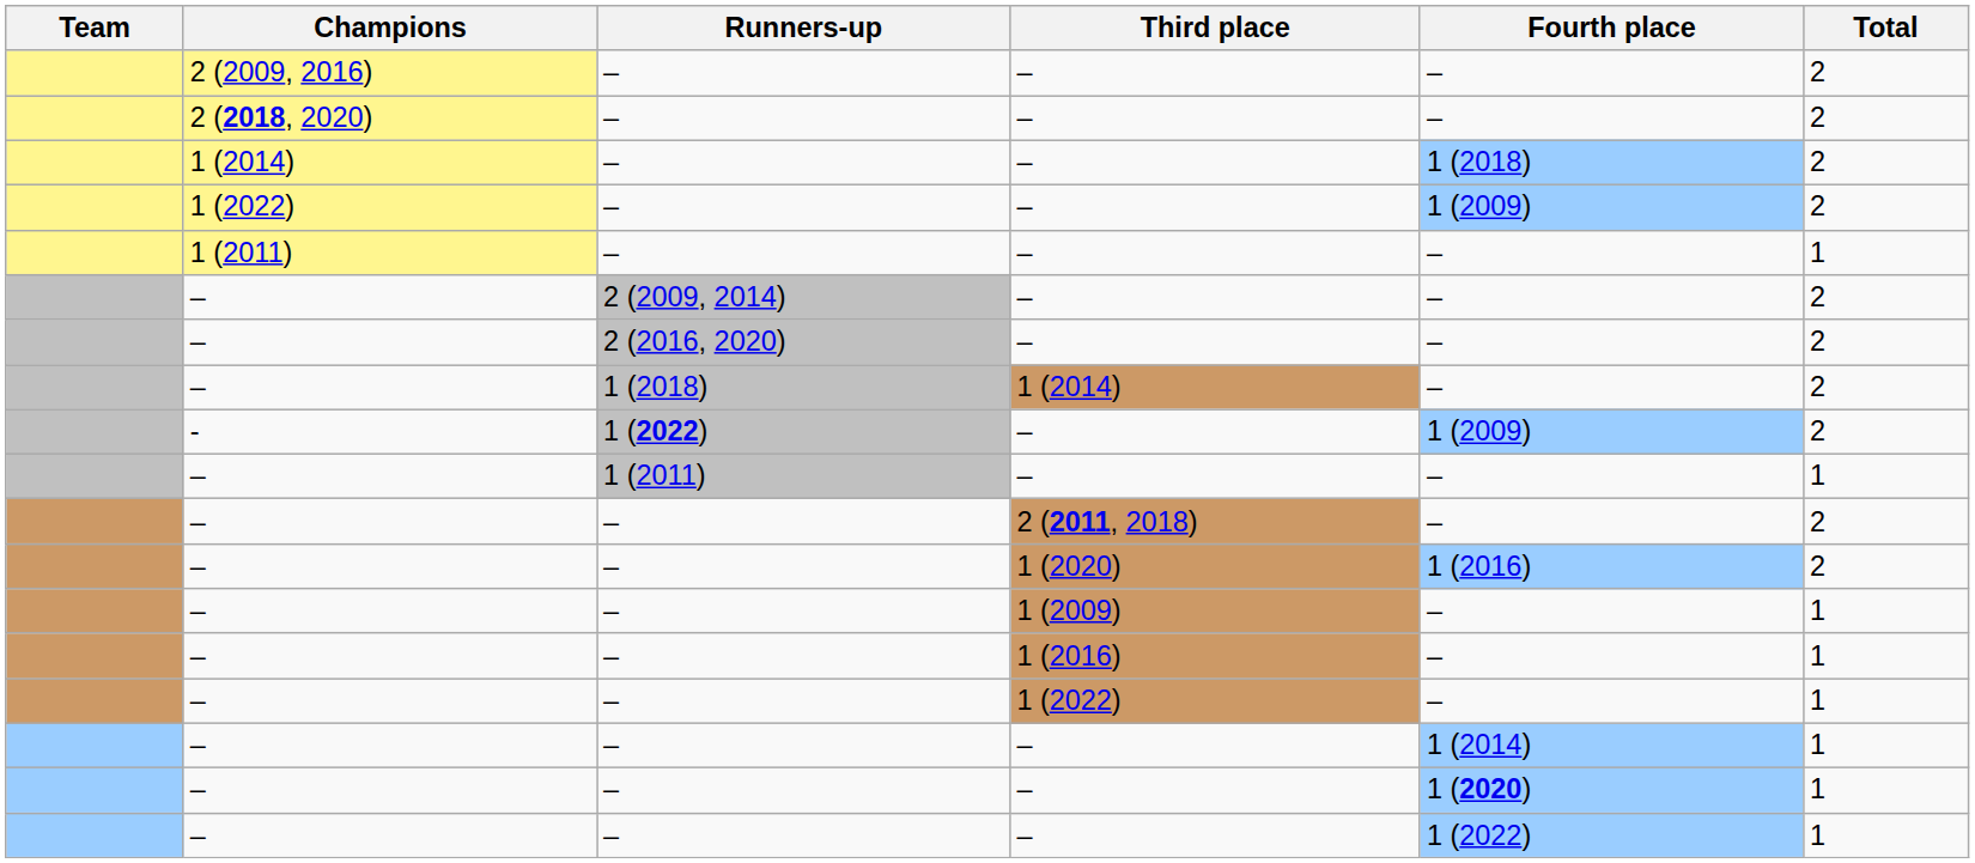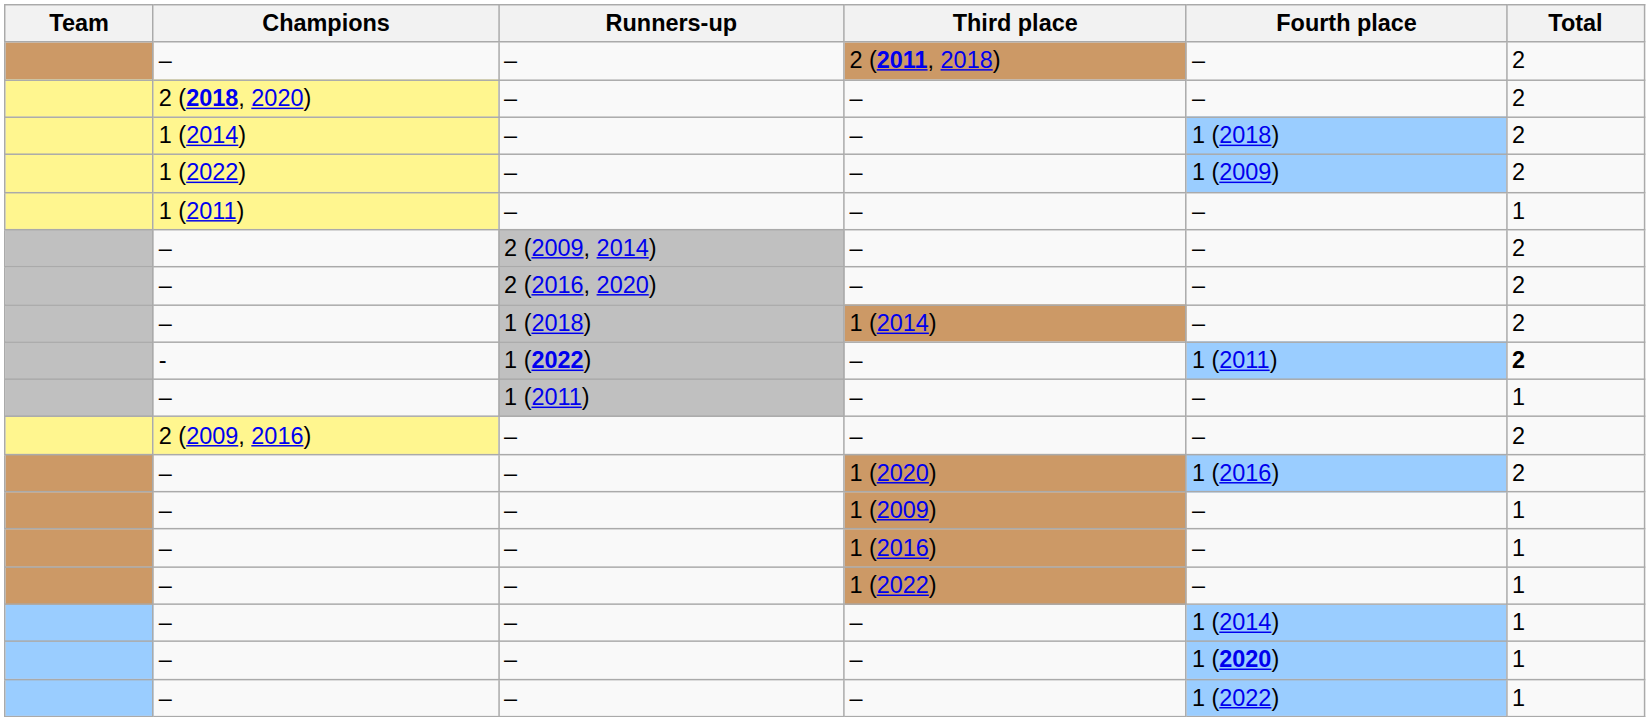rows swapped: 2 (2009, 2016) <-> – / 2 (2011, 2018)
- | Fourth place: 1 (2009) -> 1 (2011)
- | Total: normal -> bold
